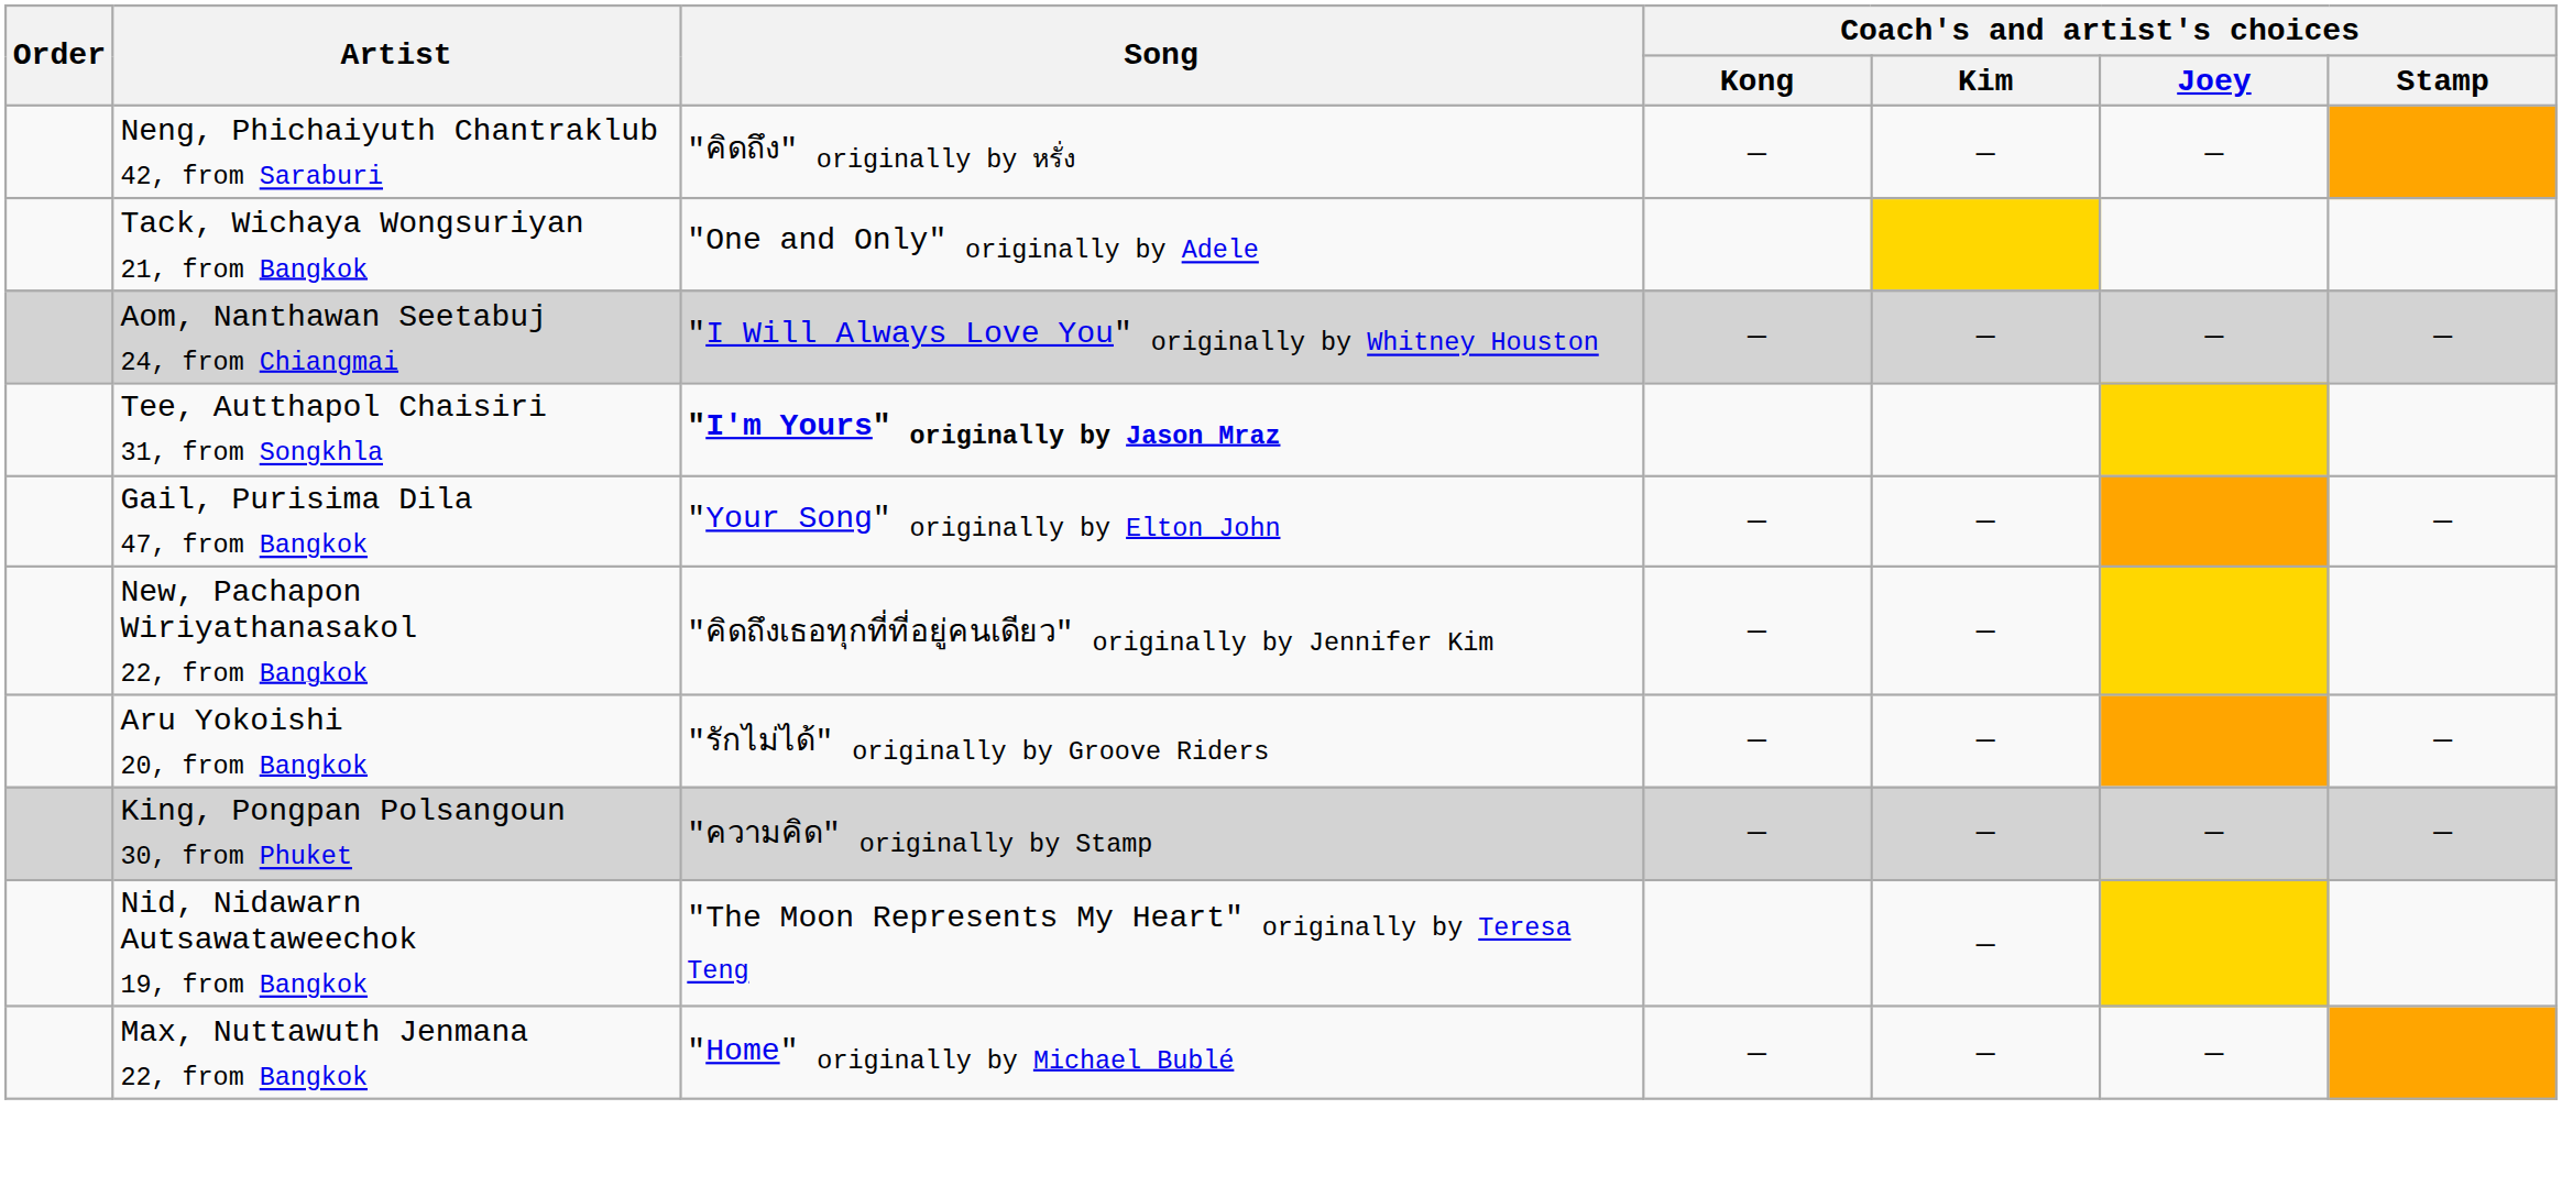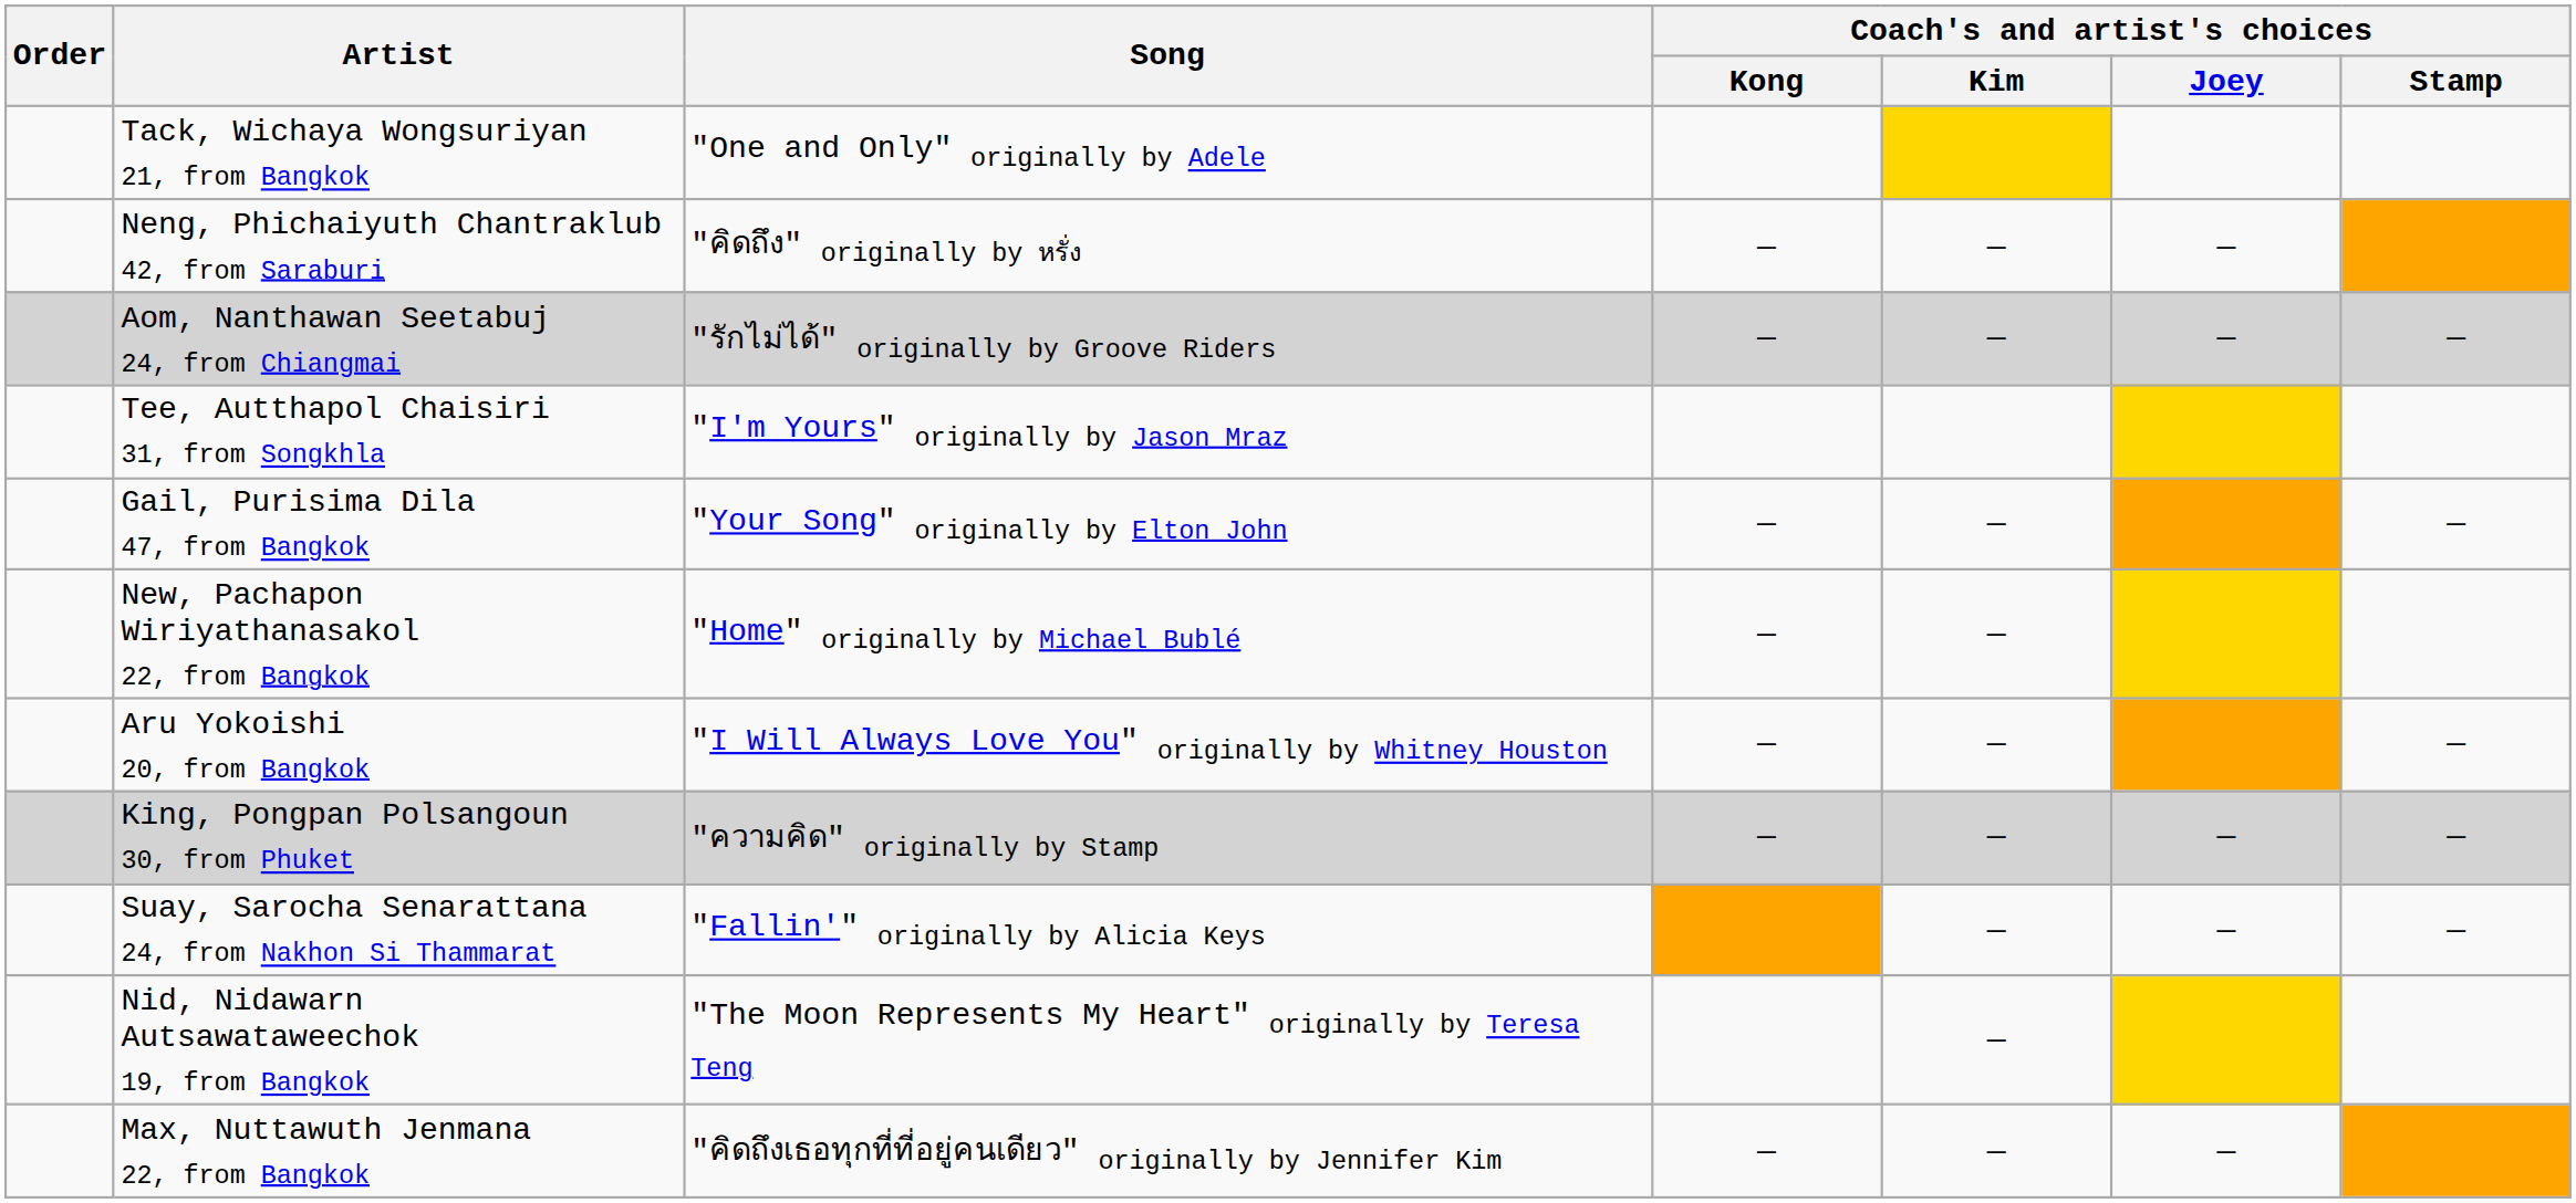rows swapped: Tack, Wichaya Wongsuriyan 21, from Bangkok <-> Neng, Phichaiyuth Chantraklub 42, from Saraburi
Aom, Nanthawan Seetabuj 24, from Chiangmai | Song: "I Will Always Love You" originally by Whitney Houston -> "รักไม่ได้" originally by Groove Riders
Tee, Autthapol Chaisiri 31, from Songkhla | Song: bold -> normal
New, Pachapon Wiriyathanasakol 22, from Bangkok | Song: "คิดถึงเธอทุกที่ที่อยู่คนเดียว" originally by Jennifer Kim -> "Home" originally by Michael Bublé
Aru Yokoishi 20, from Bangkok | Song: "รักไม่ได้" originally by Groove Riders -> "I Will Always Love You" originally by Whitney Houston
+ row: Suay, Sarocha Senarattana 24, from Nakhon Si Thammarat | "Fallin'" originally by Alicia Keys | — | — | —
Max, Nuttawuth Jenmana 22, from Bangkok | Song: "Home" originally by Michael Bublé -> "คิดถึงเธอทุกที่ที่อยู่คนเดียว" originally by Jennifer Kim
